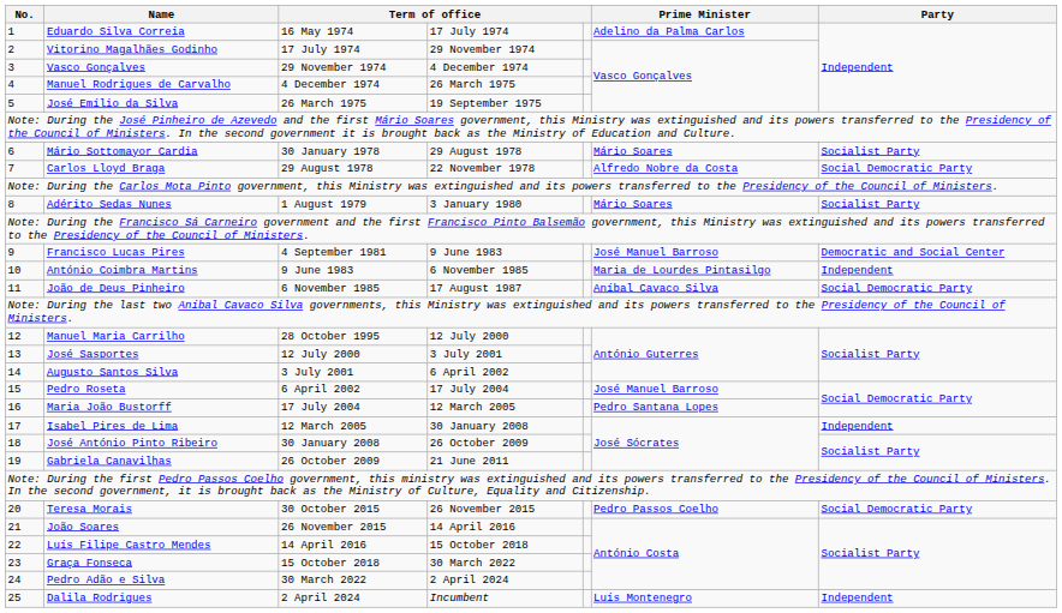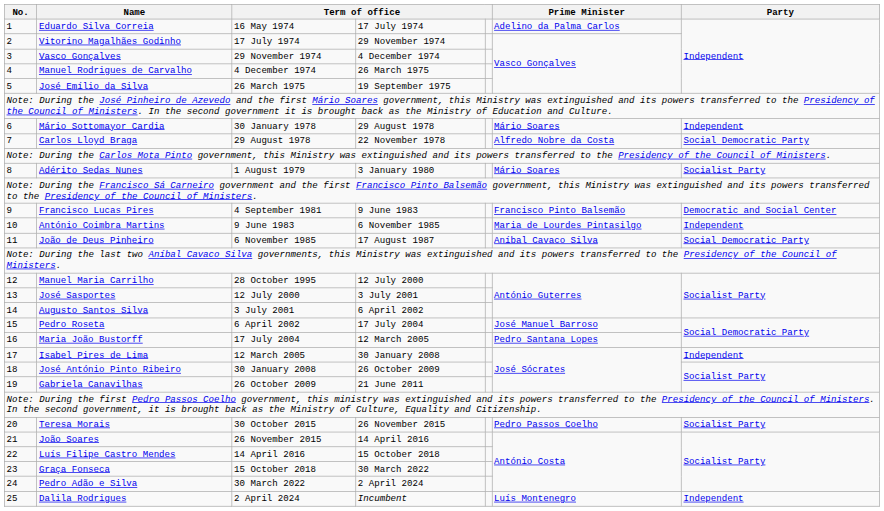Mário Sottomayor Cardia | Party: Socialist Party -> Independent
Francisco Lucas Pires | Prime Minister: José Manuel Barroso -> Francisco Pinto Balsemão
Teresa Morais | Party: Social Democratic Party -> Socialist Party
